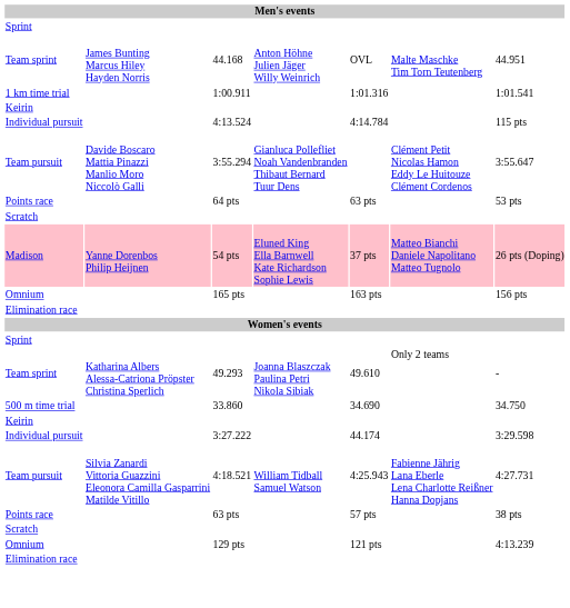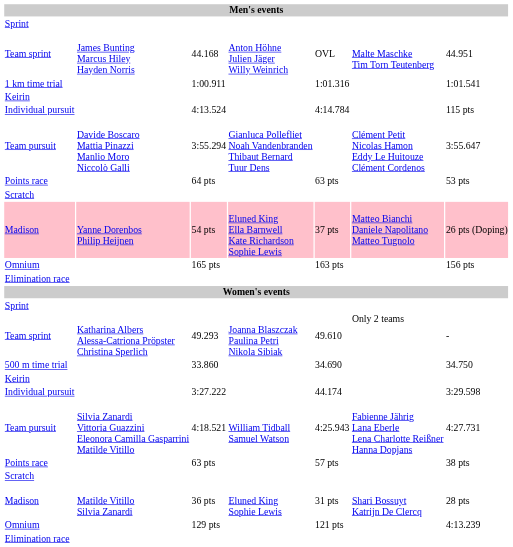+ row: Madison | Matilde Vitillo Silvia Zanardi | 36 pts | Eluned King Sophie Lewis | 31 pts | Shari Bossuyt Katrijn De Clercq | 28 pts
